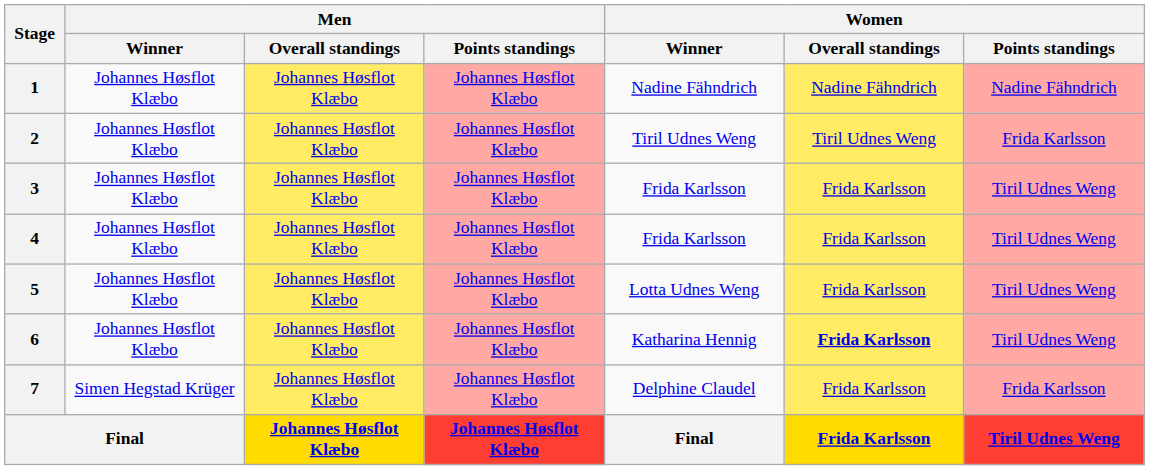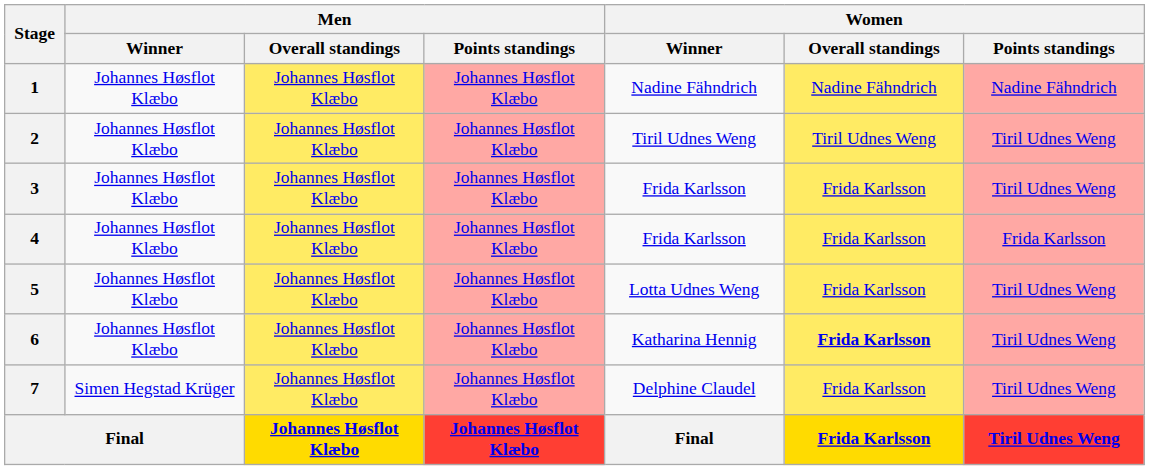2 | Women / Points standings: Frida Karlsson -> Tiril Udnes Weng
4 | Women / Points standings: Tiril Udnes Weng -> Frida Karlsson
7 | Women / Points standings: Frida Karlsson -> Tiril Udnes Weng
